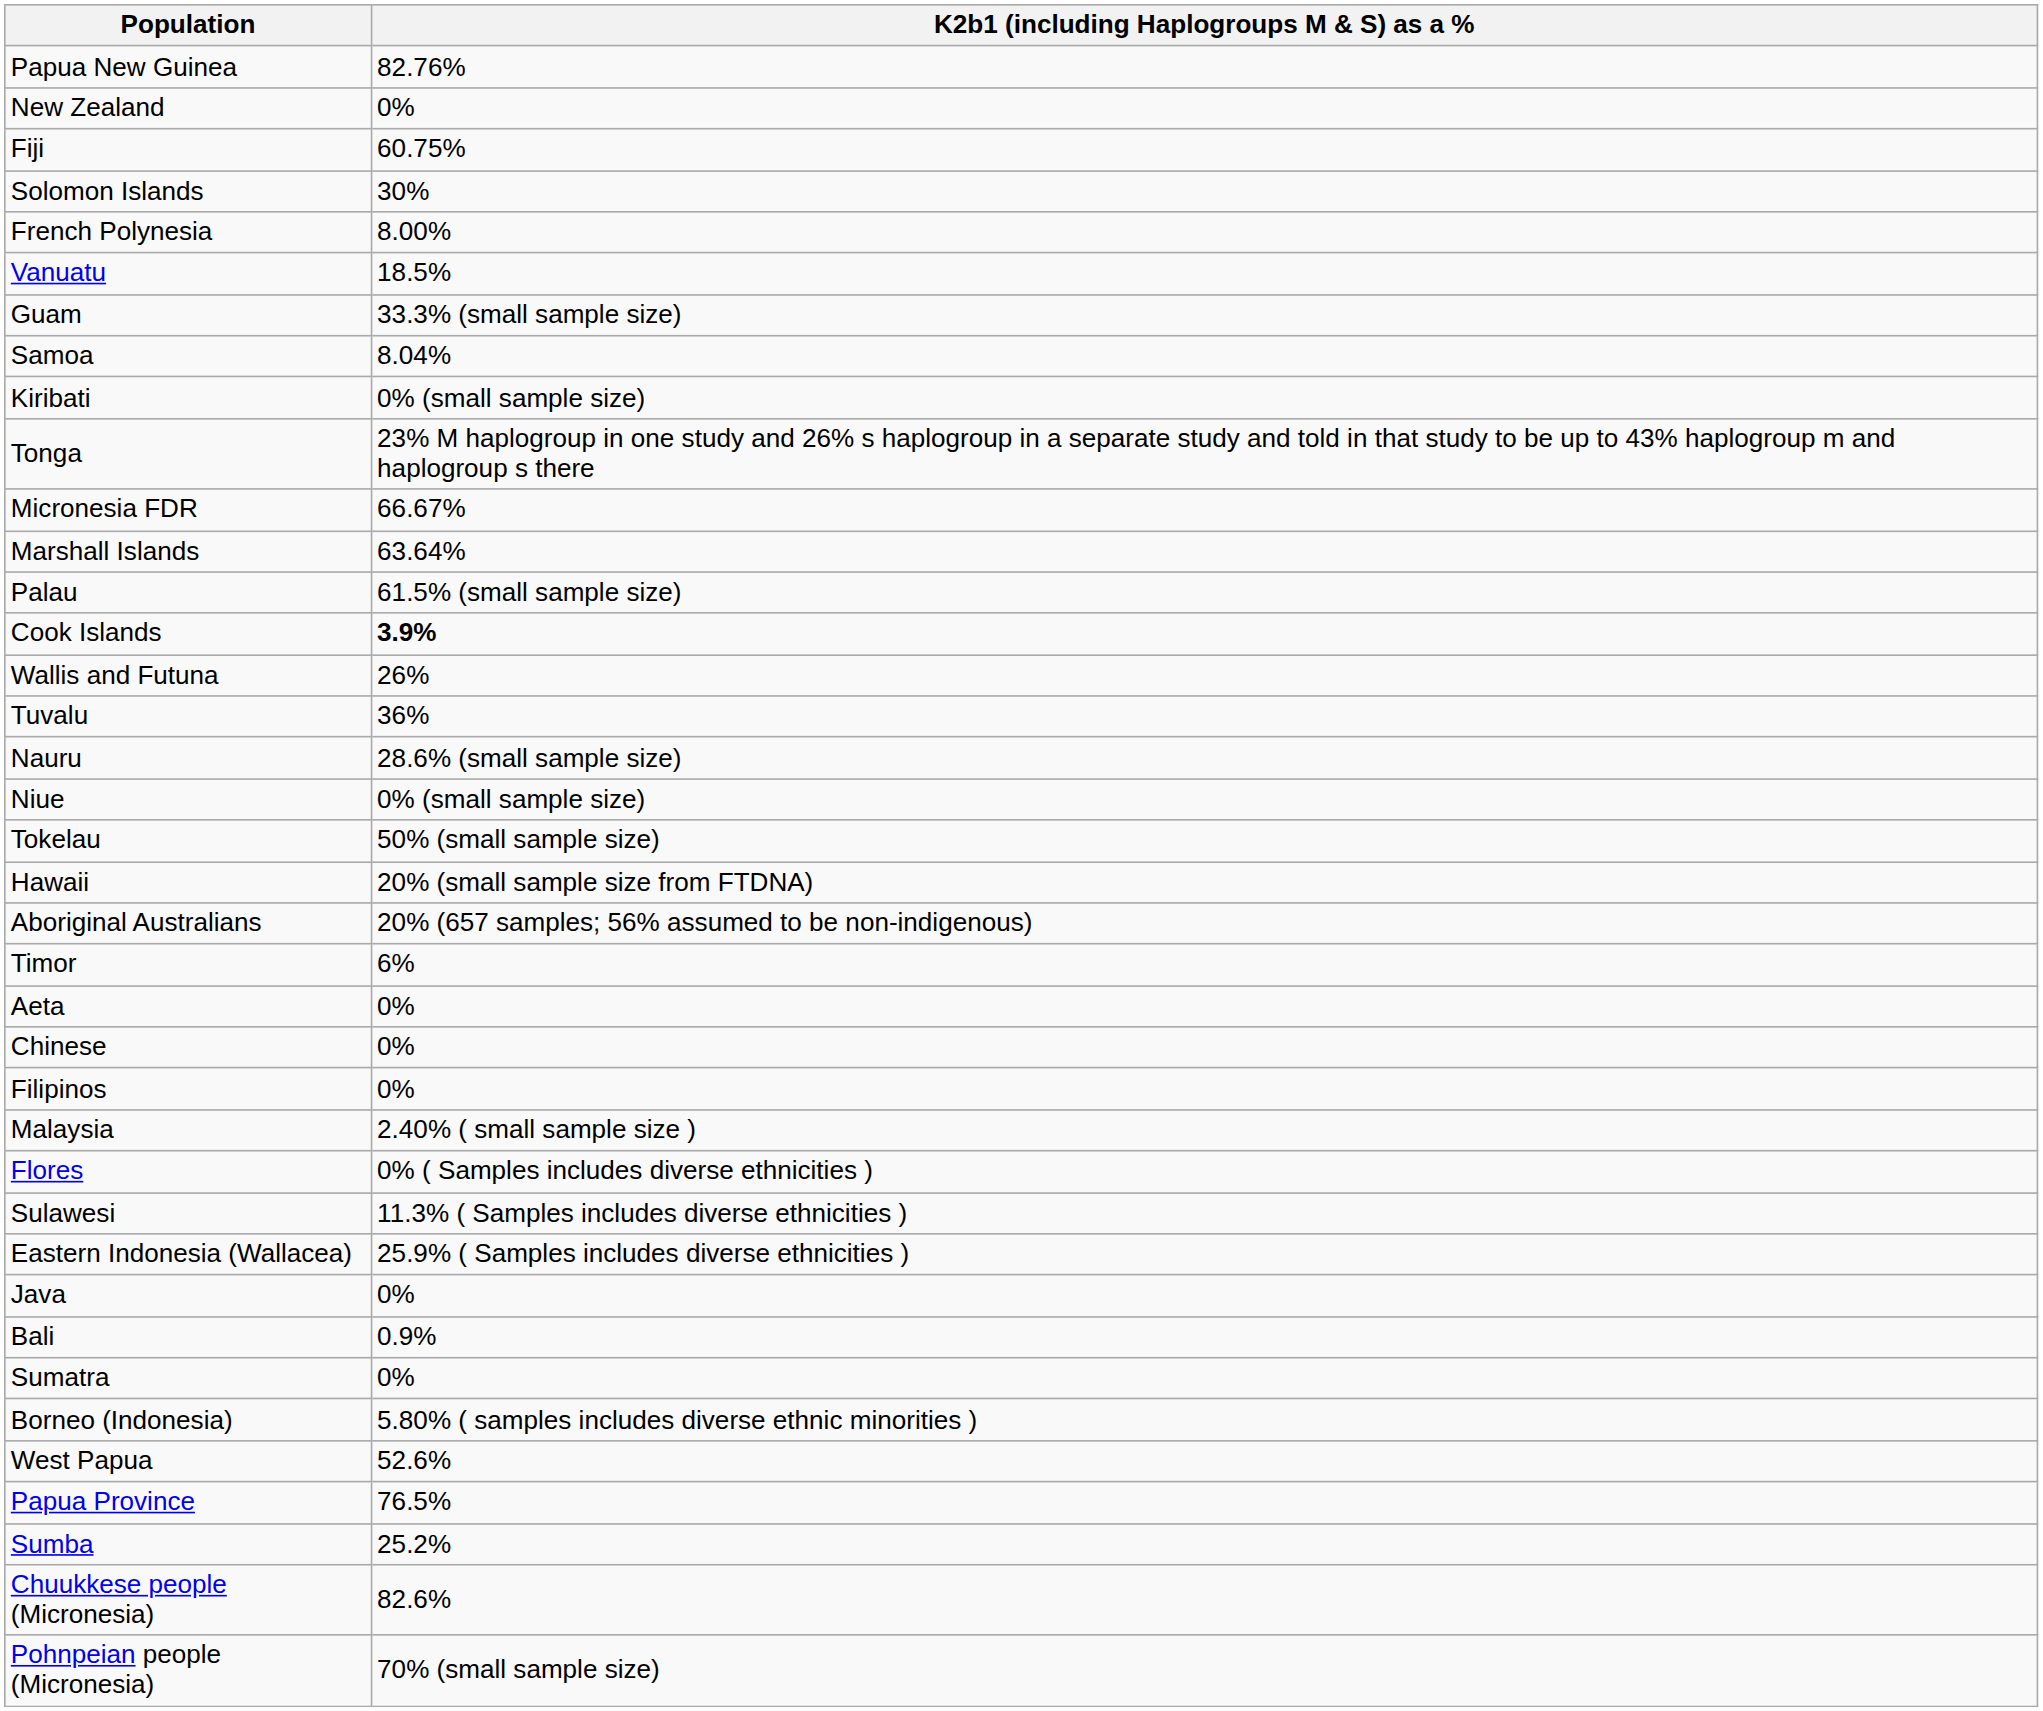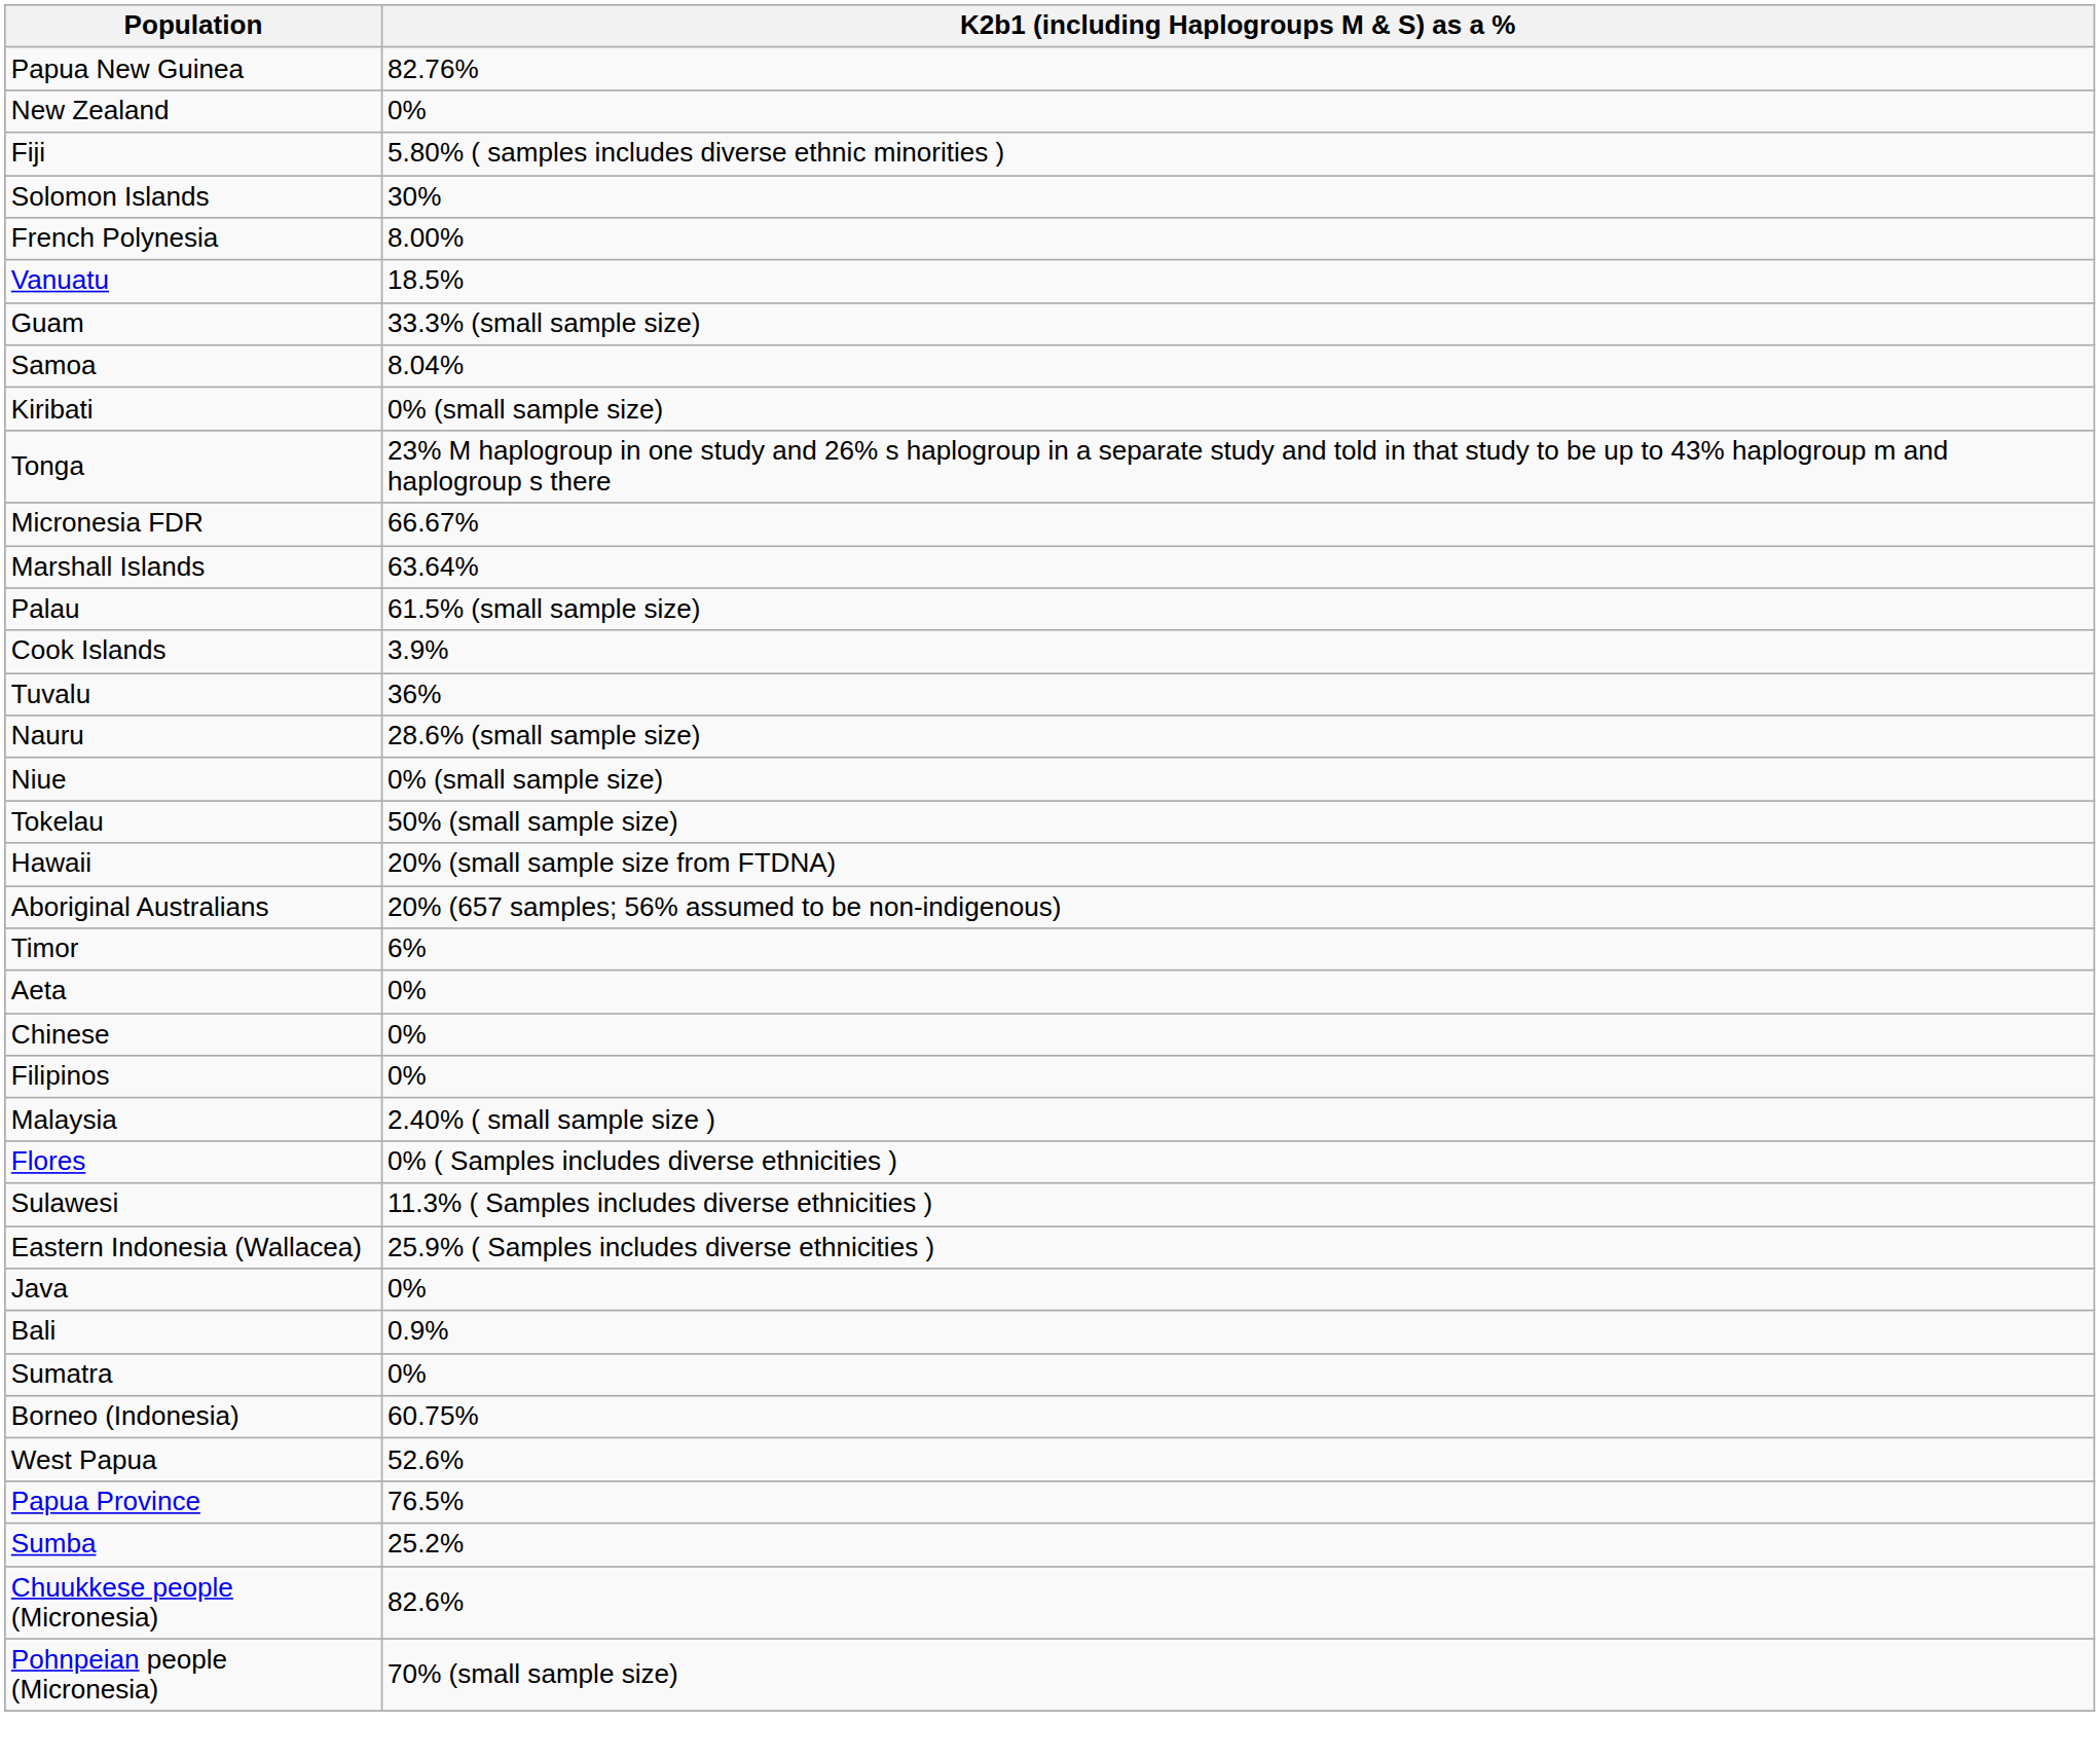Fiji | K2b1 (including Haplogroups M & S) as a %: 60.75% -> 5.80% ( samples includes diverse ethnic minorities )
Cook Islands | K2b1 (including Haplogroups M & S) as a %: bold -> normal
- row: Wallis and Futuna | 26%
Borneo (Indonesia) | K2b1 (including Haplogroups M & S) as a %: 5.80% ( samples includes diverse ethnic minorities ) -> 60.75%
